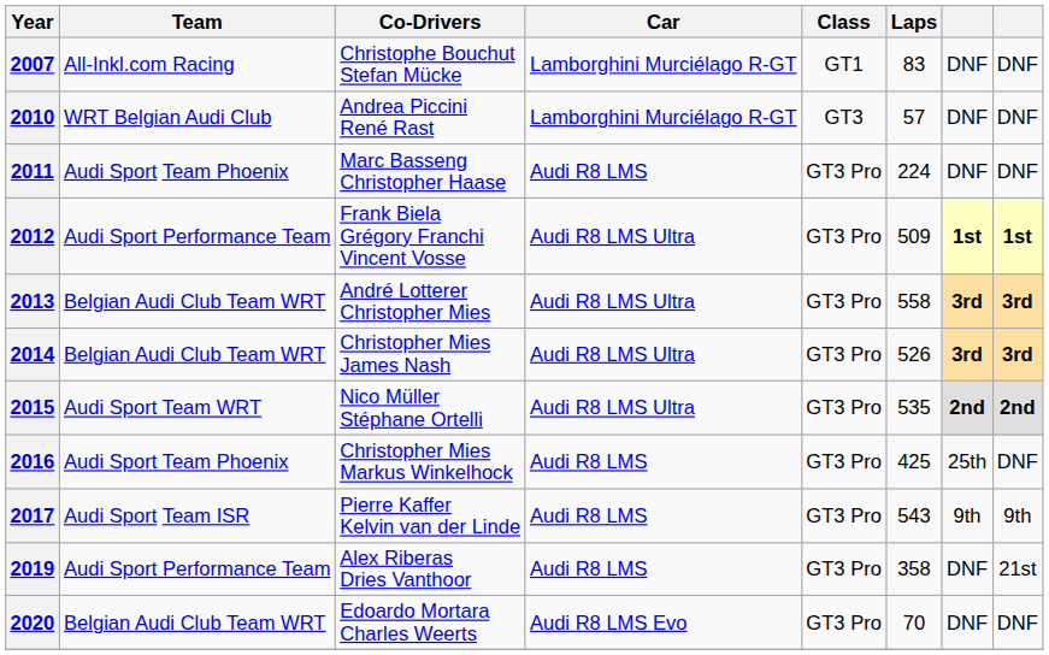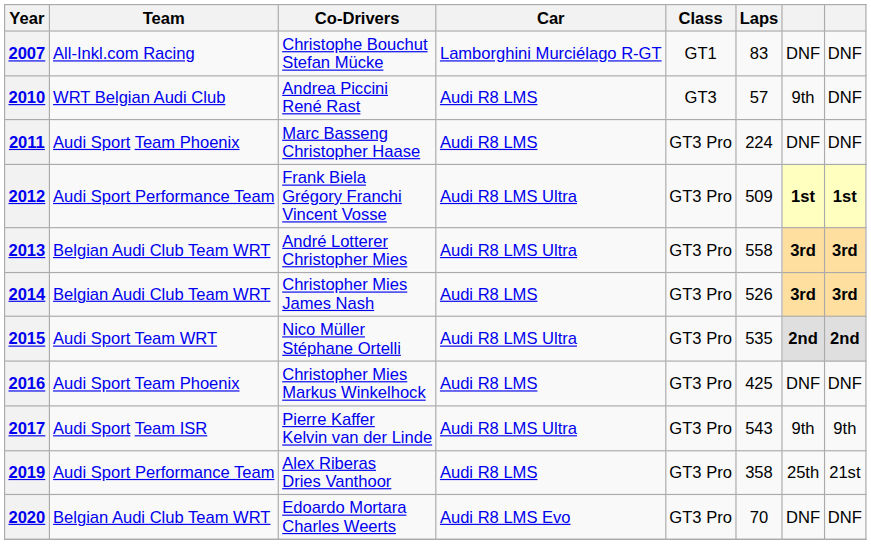2010 | Car: Lamborghini Murciélago R-GT -> Audi R8 LMS
2010 | column 7: DNF -> 9th
2014 | Car: Audi R8 LMS Ultra -> Audi R8 LMS
2016 | column 7: 25th -> DNF
2017 | Car: Audi R8 LMS -> Audi R8 LMS Ultra
2019 | column 7: DNF -> 25th
